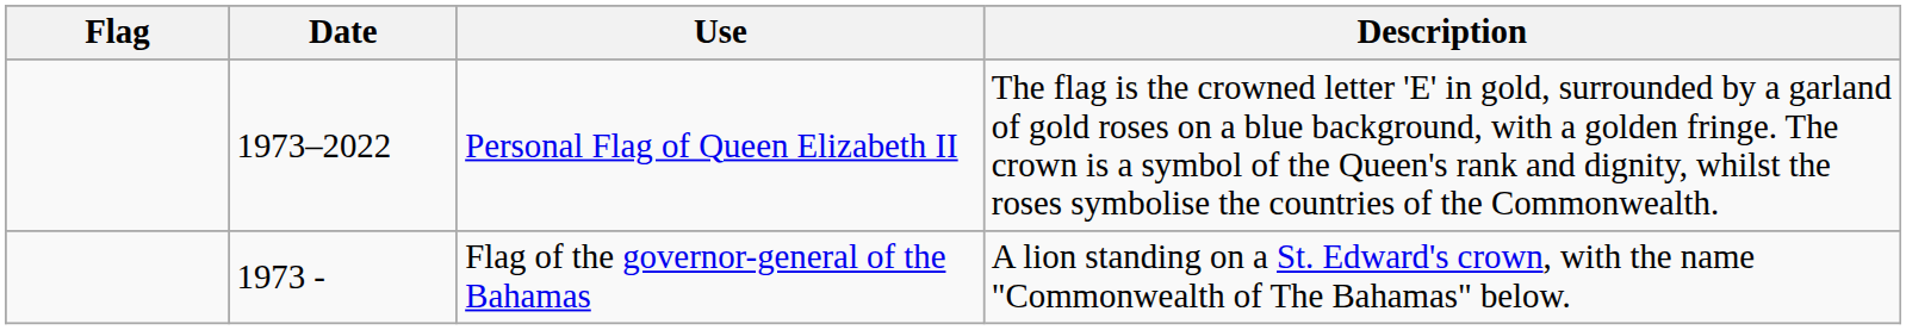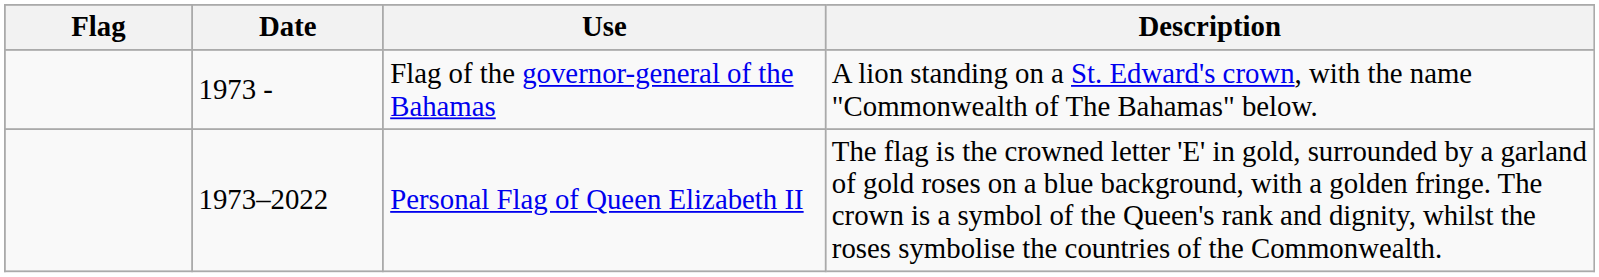rows swapped: Flag of the governor-general of the Bahamas <-> Personal Flag of Queen Elizabeth II
